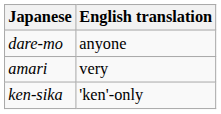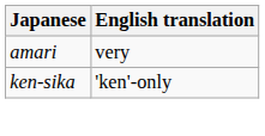- row: dare-mo | anyone
